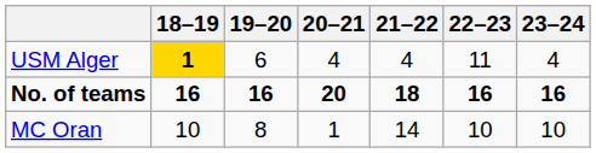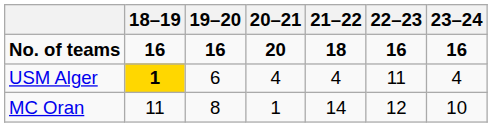rows swapped: No. of teams <-> USM Alger
MC Oran | 18–19: 10 -> 11
MC Oran | 22–23: 10 -> 12
